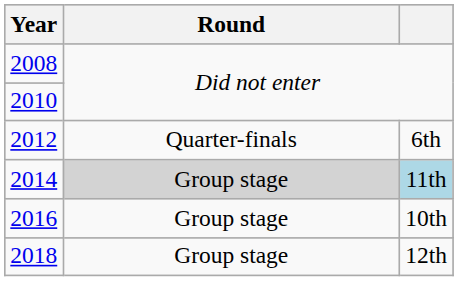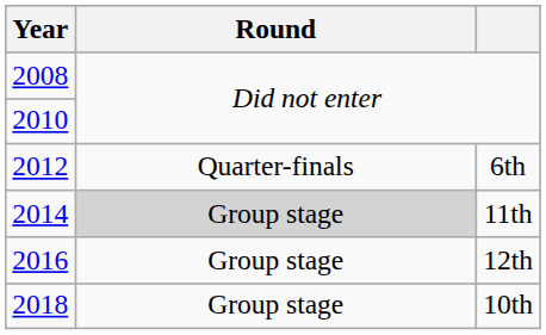2014 | column 3: lightblue background -> no background
2016 | column 3: 10th -> 12th
2018 | column 3: 12th -> 10th
